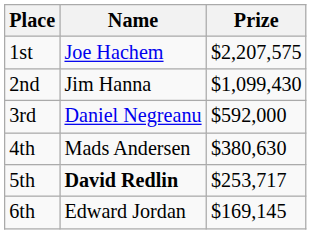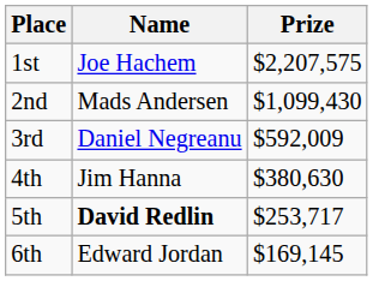2nd | Name: Jim Hanna -> Mads Andersen
3rd | Prize: $592,000 -> $592,009
4th | Name: Mads Andersen -> Jim Hanna
